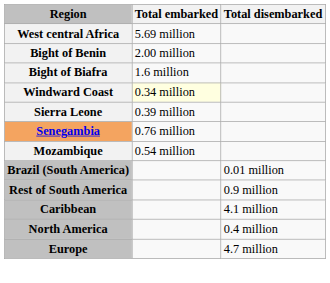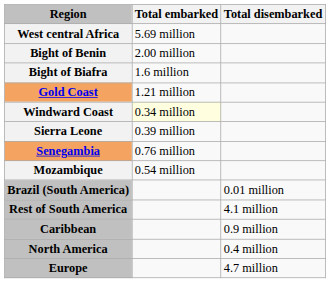+ row: Gold Coast | 1.21 million
Rest of South America | Total disembarked: 0.9 million -> 4.1 million
Caribbean | Total disembarked: 4.1 million -> 0.9 million
